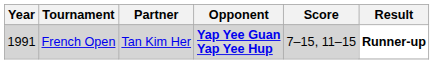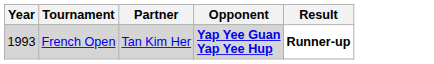- column: Score | 7–15, 11–15
French Open | Year: 1991 -> 1993
